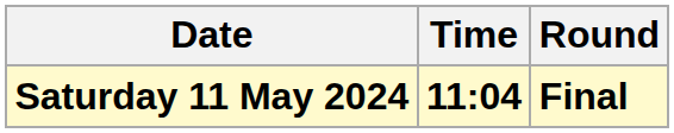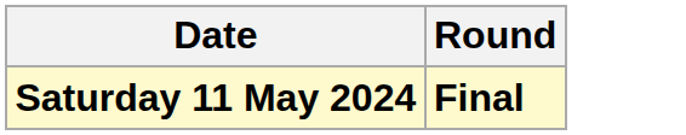- column: Time | 11:04
